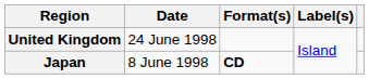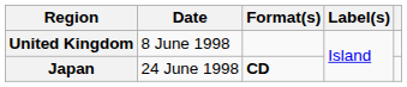United Kingdom | Date: 24 June 1998 -> 8 June 1998
Japan | Date: 8 June 1998 -> 24 June 1998
